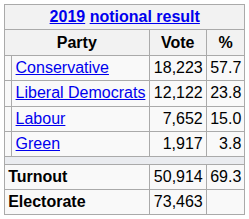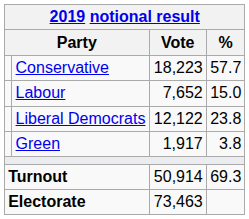rows swapped: Liberal Democrats <-> Labour
